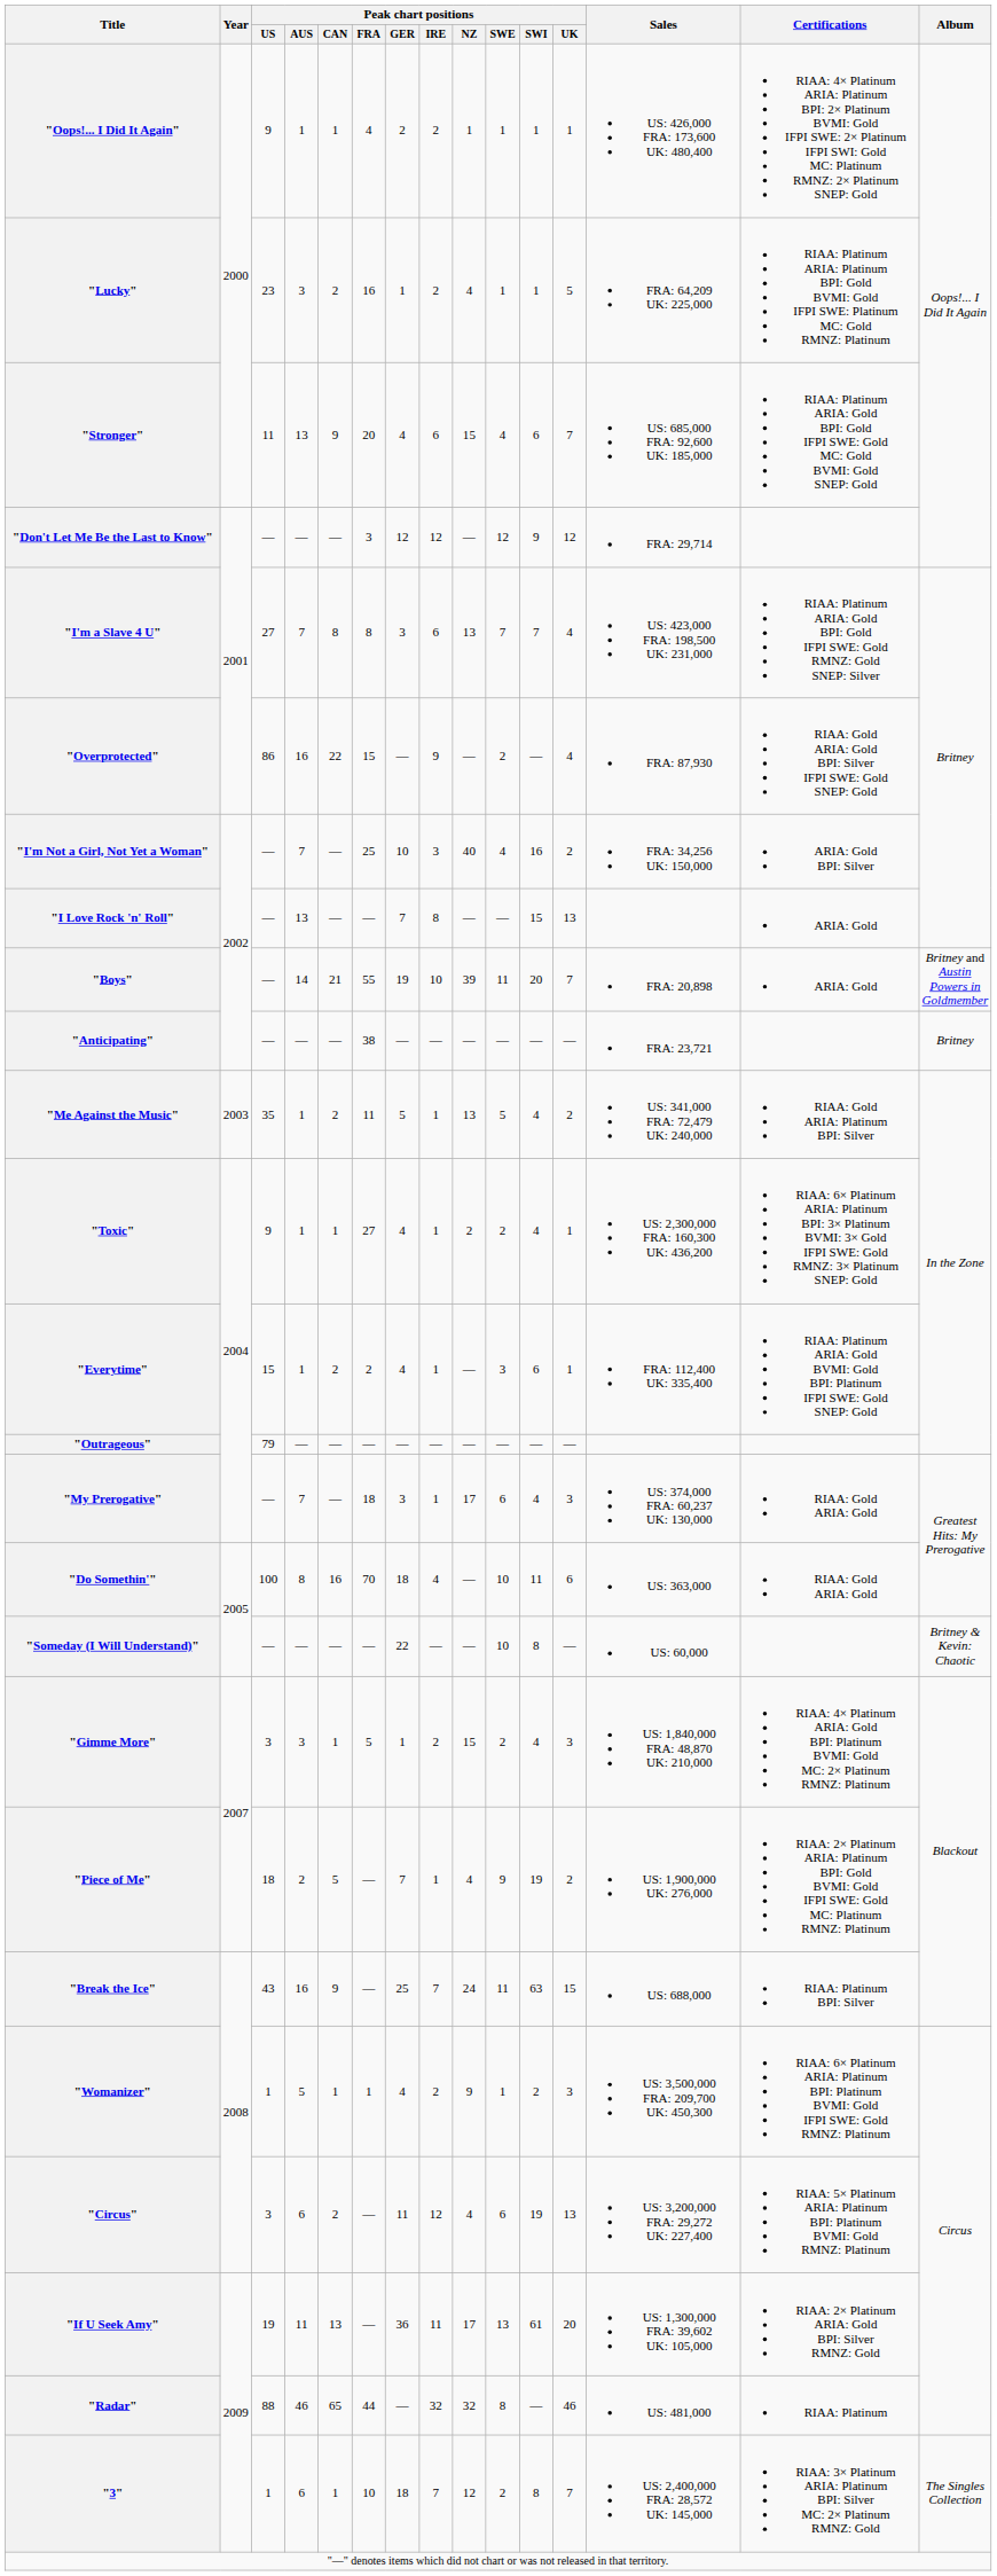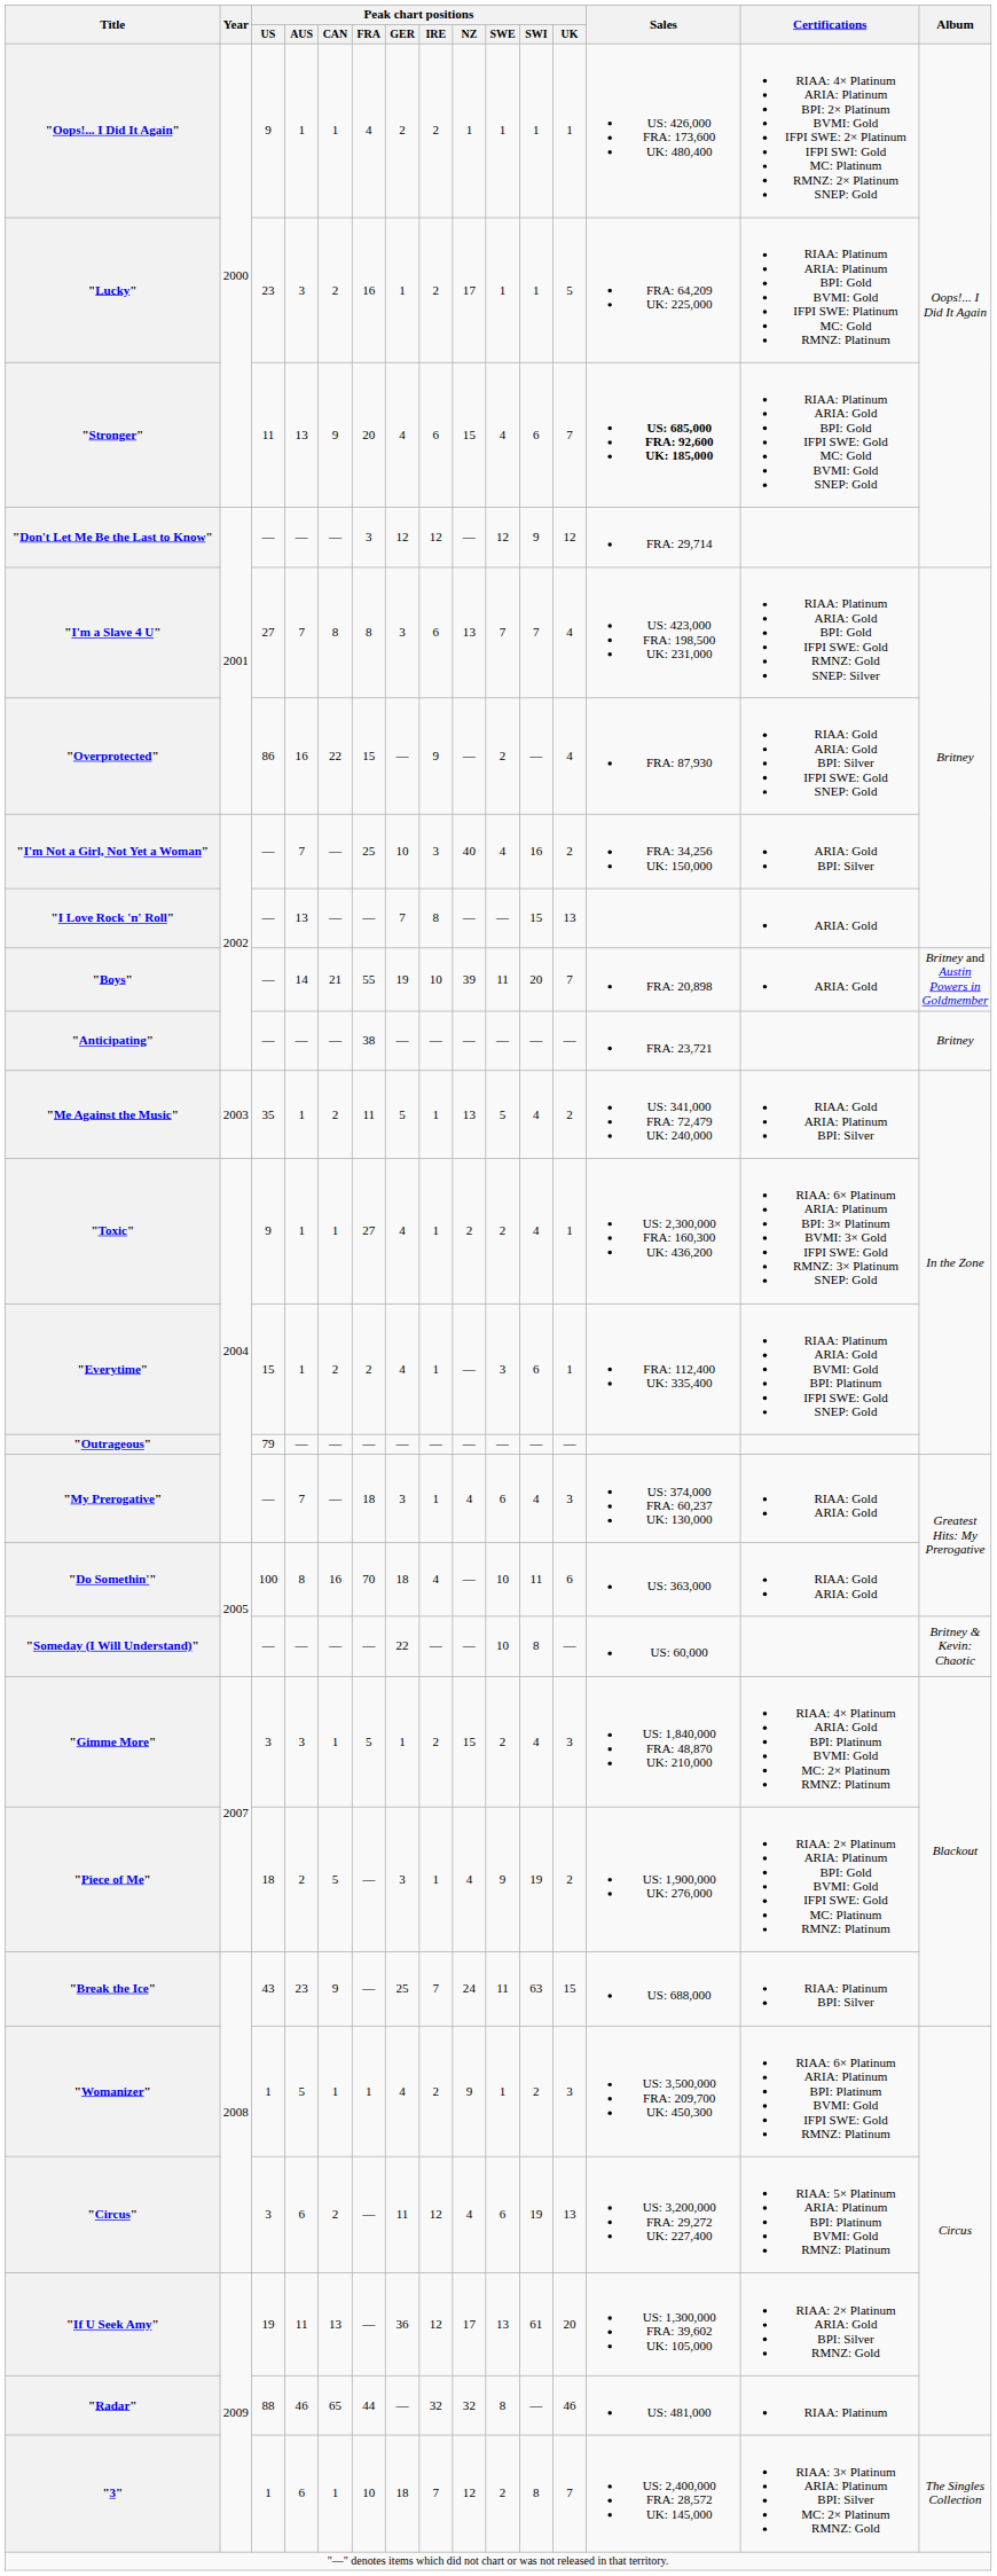"Lucky" | Peak chart positions / NZ: 4 -> 17
"Stronger" | Sales: normal -> bold
"My Prerogative" | Peak chart positions / NZ: 17 -> 4
"Piece of Me" | Peak chart positions / GER: 7 -> 3
"Break the Ice" | Peak chart positions / AUS: 16 -> 23
"If U Seek Amy" | Peak chart positions / IRE: 11 -> 12
